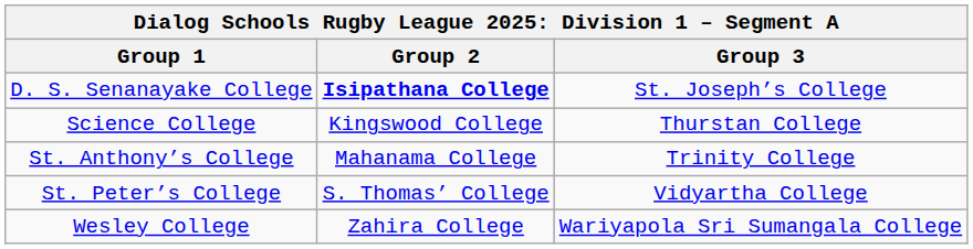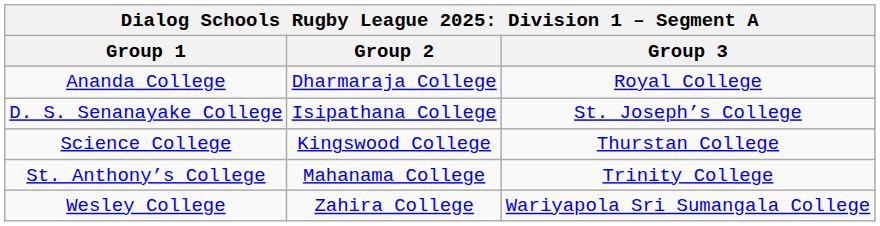+ row: Ananda College | Dharmaraja College | Royal College
D. S. Senanayake College | Group 2: bold -> normal
- row: St. Peter’s College | S. Thomas’ College | Vidyartha College
